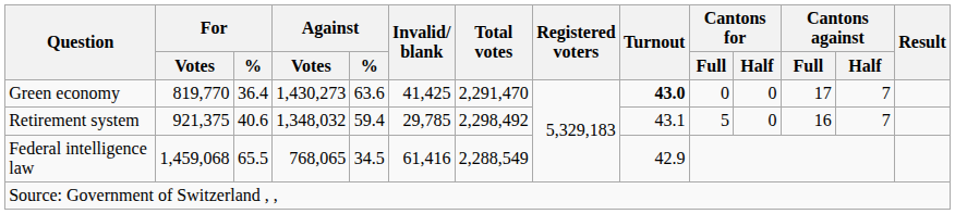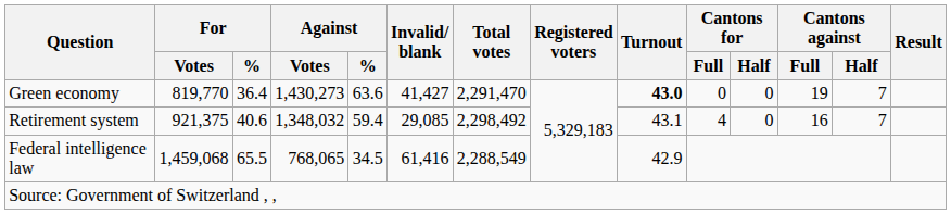Green economy | Invalid/ blank: 41,425 -> 41,427
Green economy | Cantons against / Full: 17 -> 19
Retirement system | Invalid/ blank: 29,785 -> 29,085
Retirement system | Cantons for / Full: 5 -> 4
